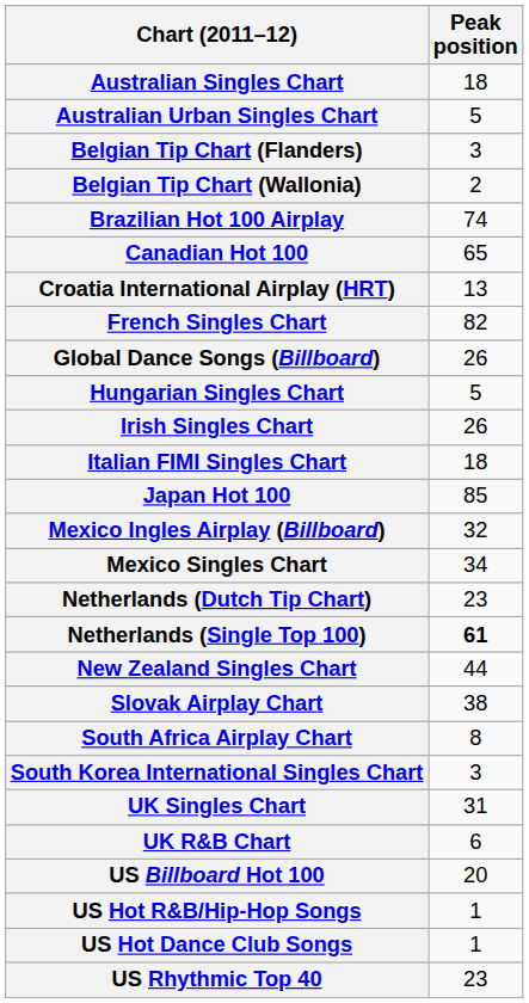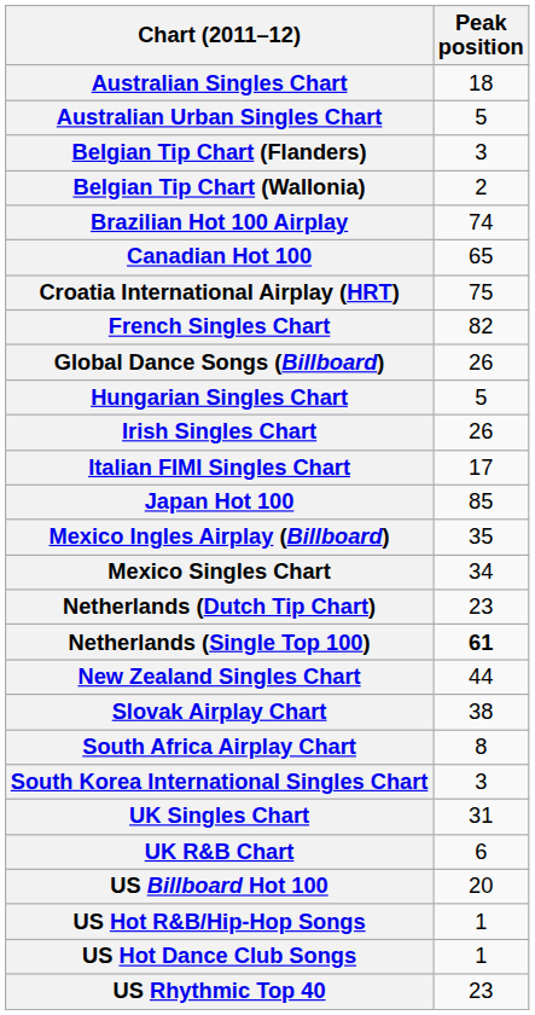Croatia International Airplay (HRT) | Peak position: 13 -> 75
Italian FIMI Singles Chart | Peak position: 18 -> 17
Mexico Ingles Airplay (Billboard) | Peak position: 32 -> 35
